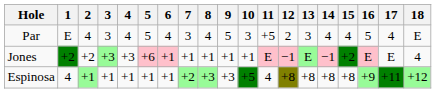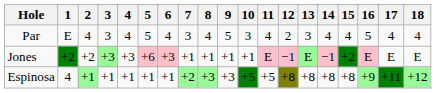Par | 11: +5 -> 4
Par | 18: E -> 4
Jones | 6: +1 -> +3
Jones | 18: 4 -> E
Espinosa | 11: 4 -> +5
